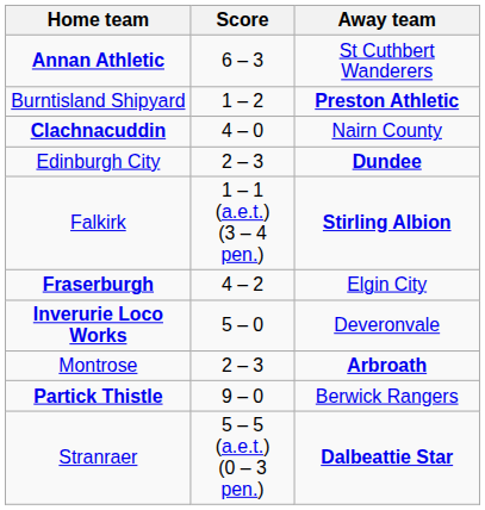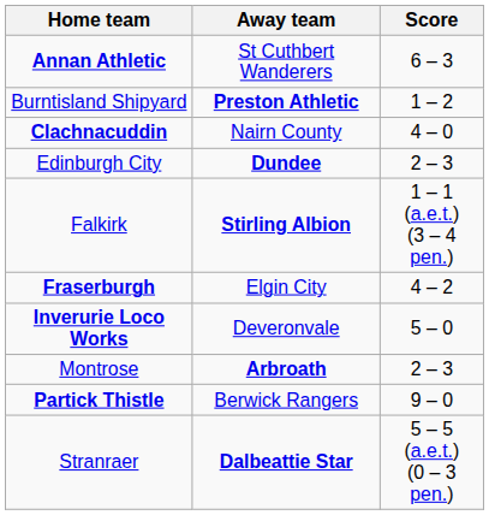columns swapped: Score <-> Away team
